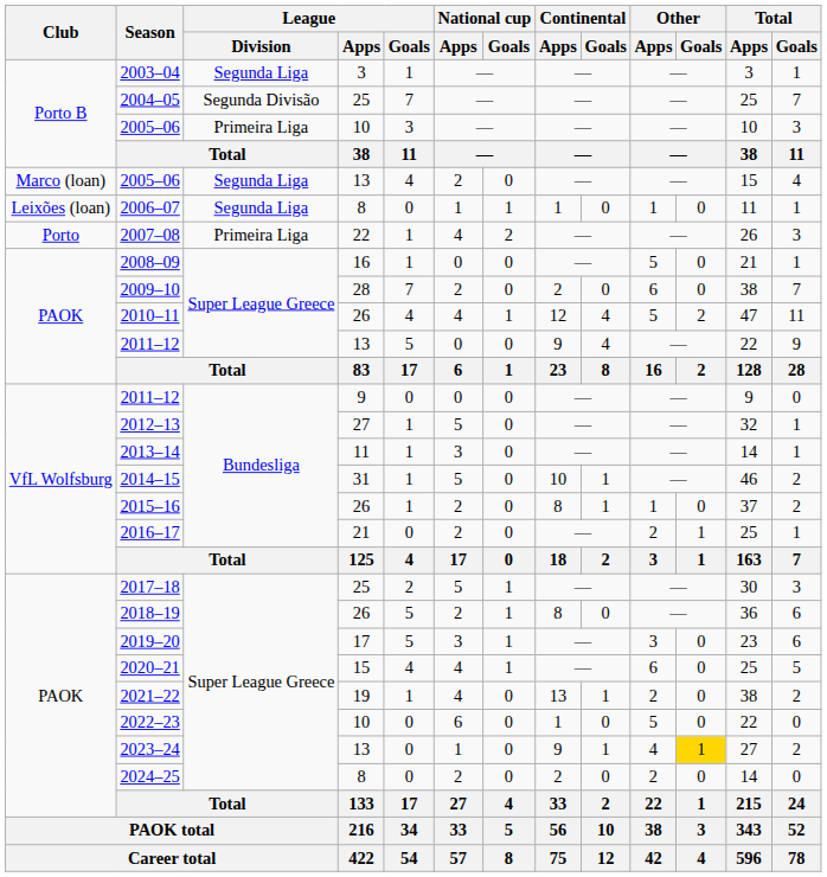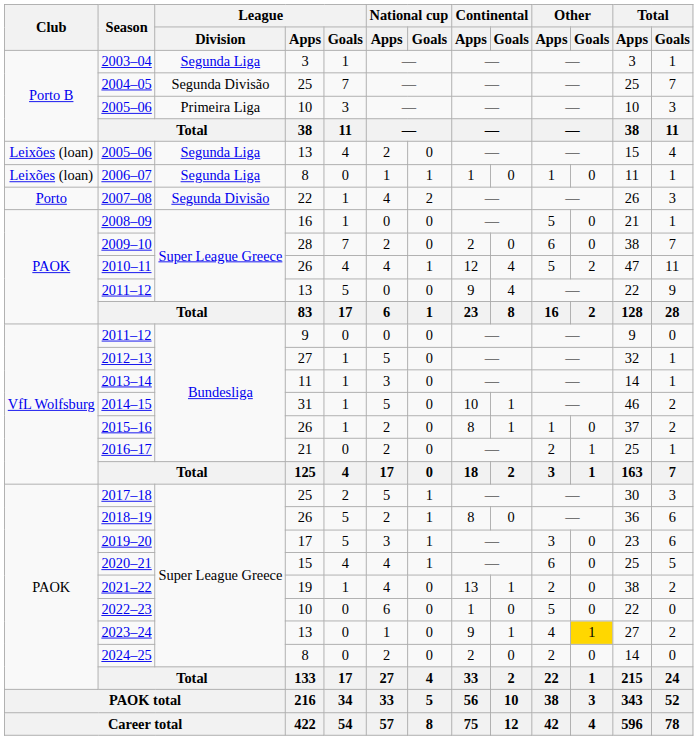2005–06 / 13 | Club: Marco (loan) -> Leixões (loan)
2007–08 | League / Division: Primeira Liga -> Segunda Divisão
